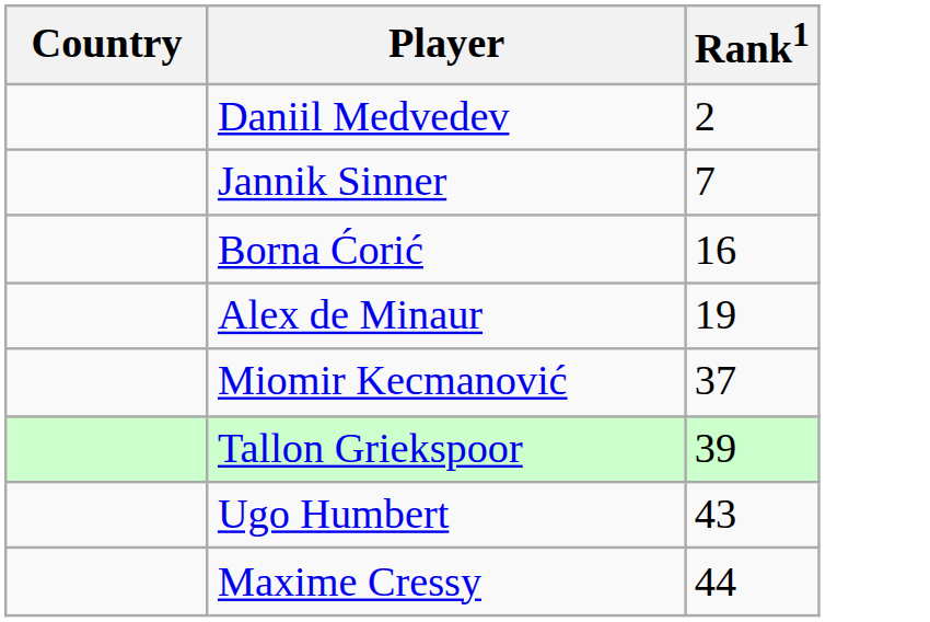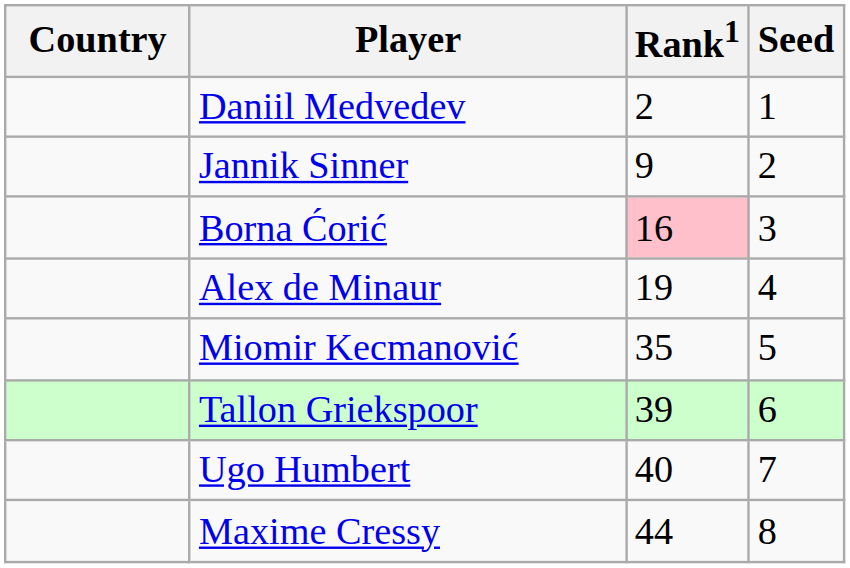+ column: Seed | 1 | 2 | 3 | 4 | 5 | 6 | 7 | 8
Jannik Sinner | Rank1: 7 -> 9
Borna Ćorić | Rank1: no background -> pink background
Miomir Kecmanović | Rank1: 37 -> 35
Ugo Humbert | Rank1: 43 -> 40
